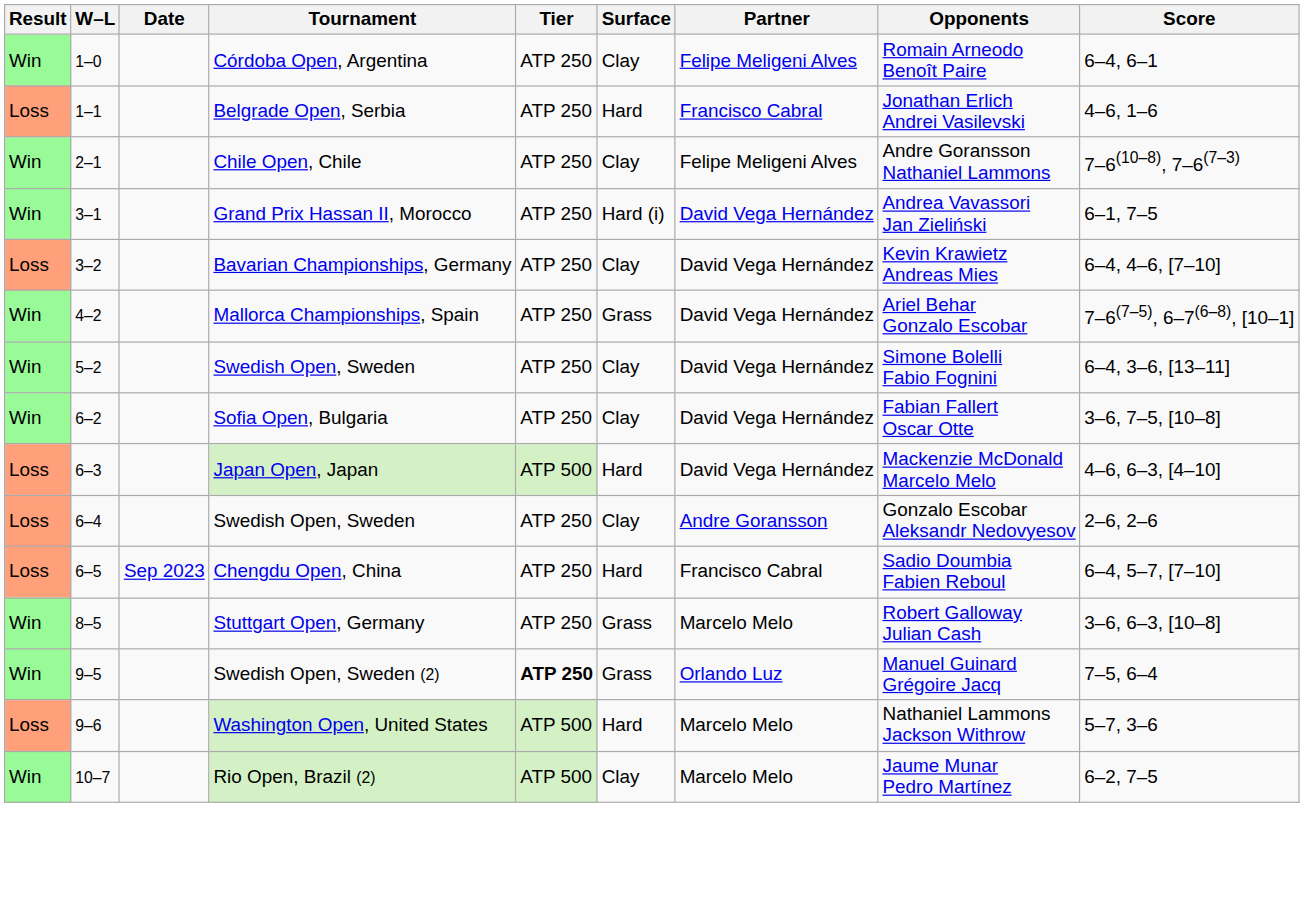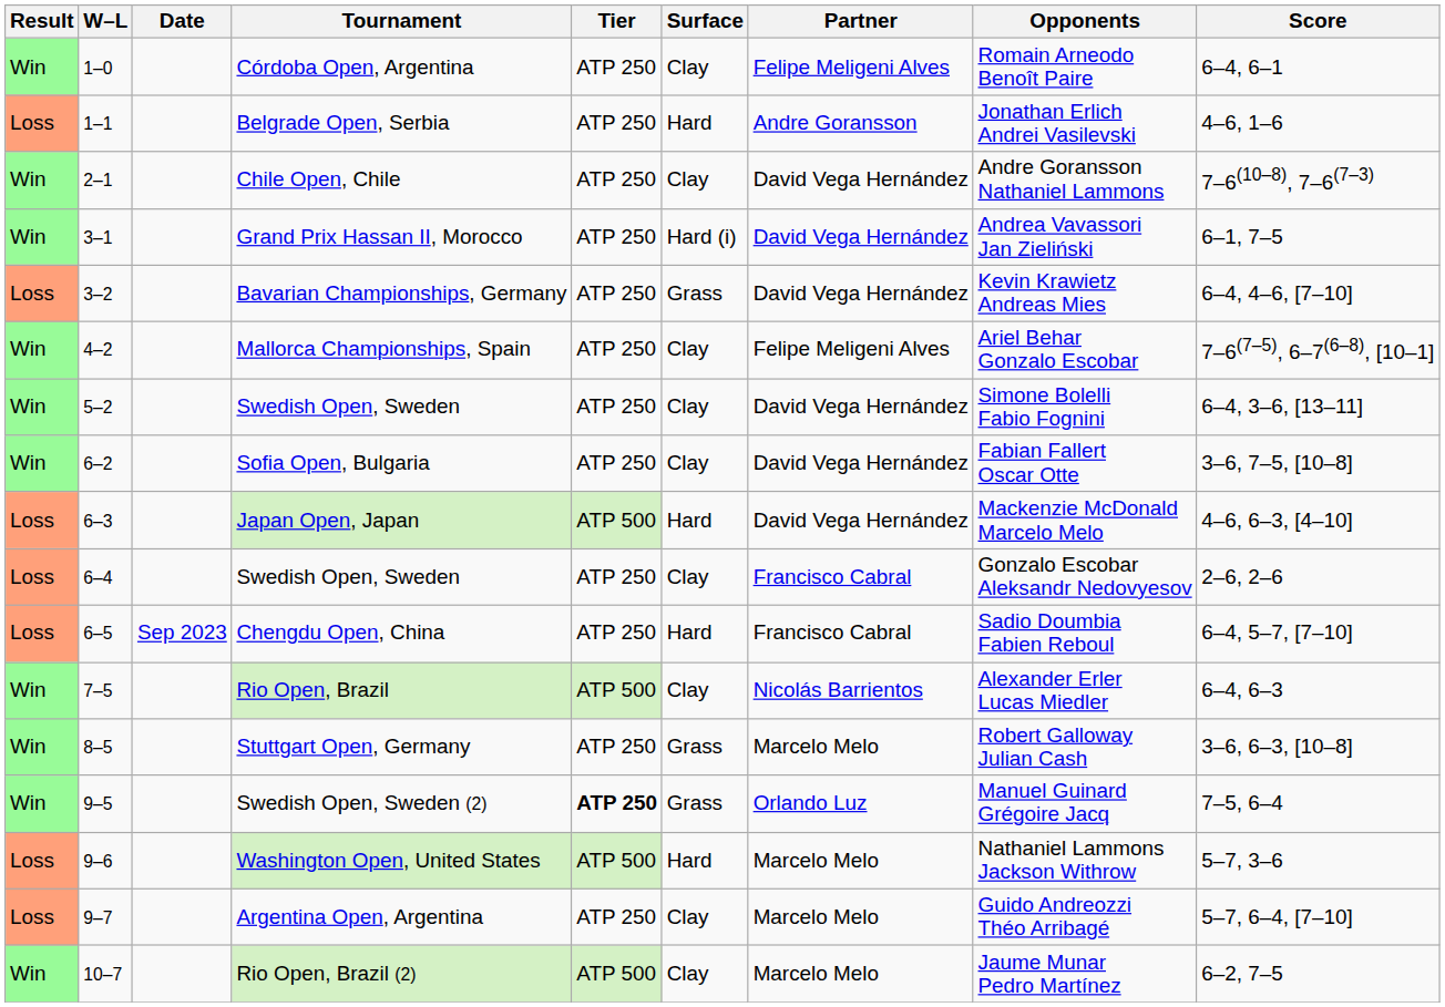Belgrade Open, Serbia | Partner: Francisco Cabral -> Andre Goransson
Chile Open, Chile | Partner: Felipe Meligeni Alves -> David Vega Hernández
Bavarian Championships, Germany | Surface: Clay -> Grass
Mallorca Championships, Spain | Surface: Grass -> Clay
Mallorca Championships, Spain | Partner: David Vega Hernández -> Felipe Meligeni Alves
6–4 / Swedish Open, Sweden | Partner: Andre Goransson -> Francisco Cabral
+ row: Win | 7–5 | Rio Open, Brazil | ATP 500 | Clay | Nicolás Barrientos | Alexander Erler Lucas Miedler | 6–4, 6–3
+ row: Loss | 9–7 | Argentina Open, Argentina | ATP 250 | Clay | Marcelo Melo | Guido Andreozzi Théo Arribagé | 5–7, 6–4, [7–10]
